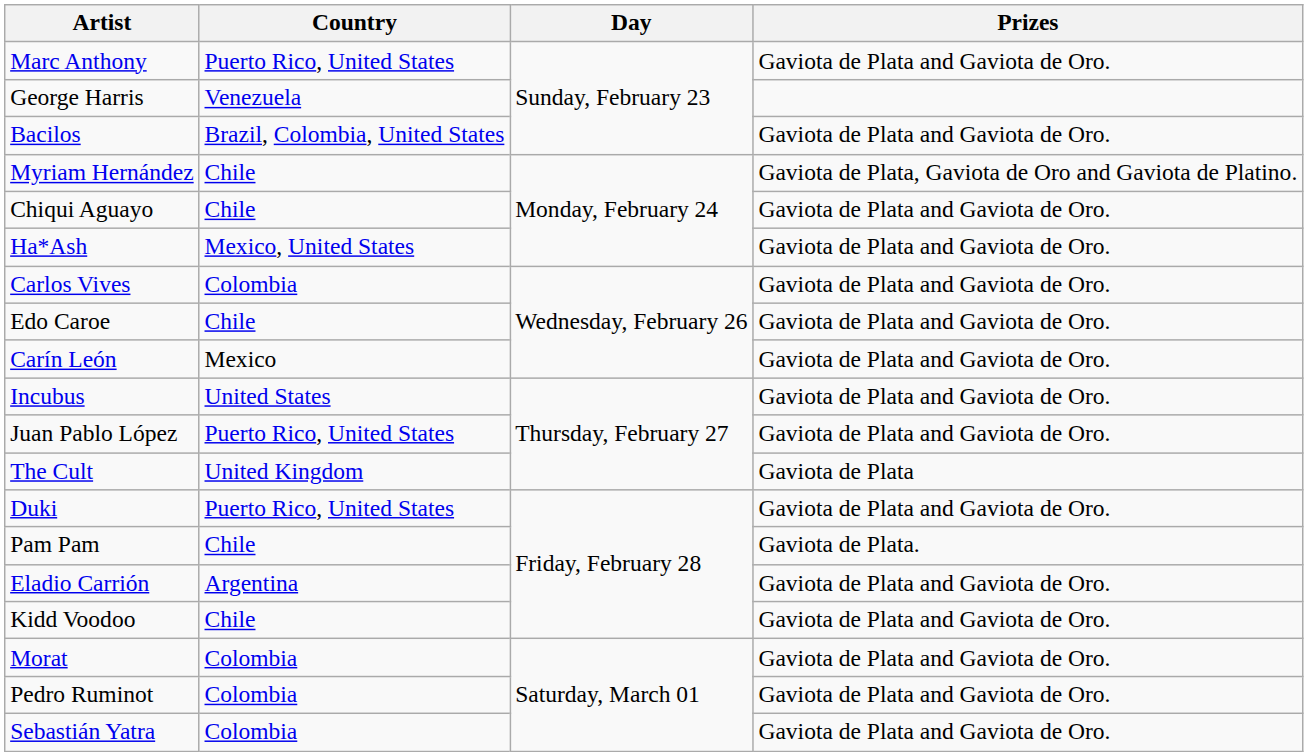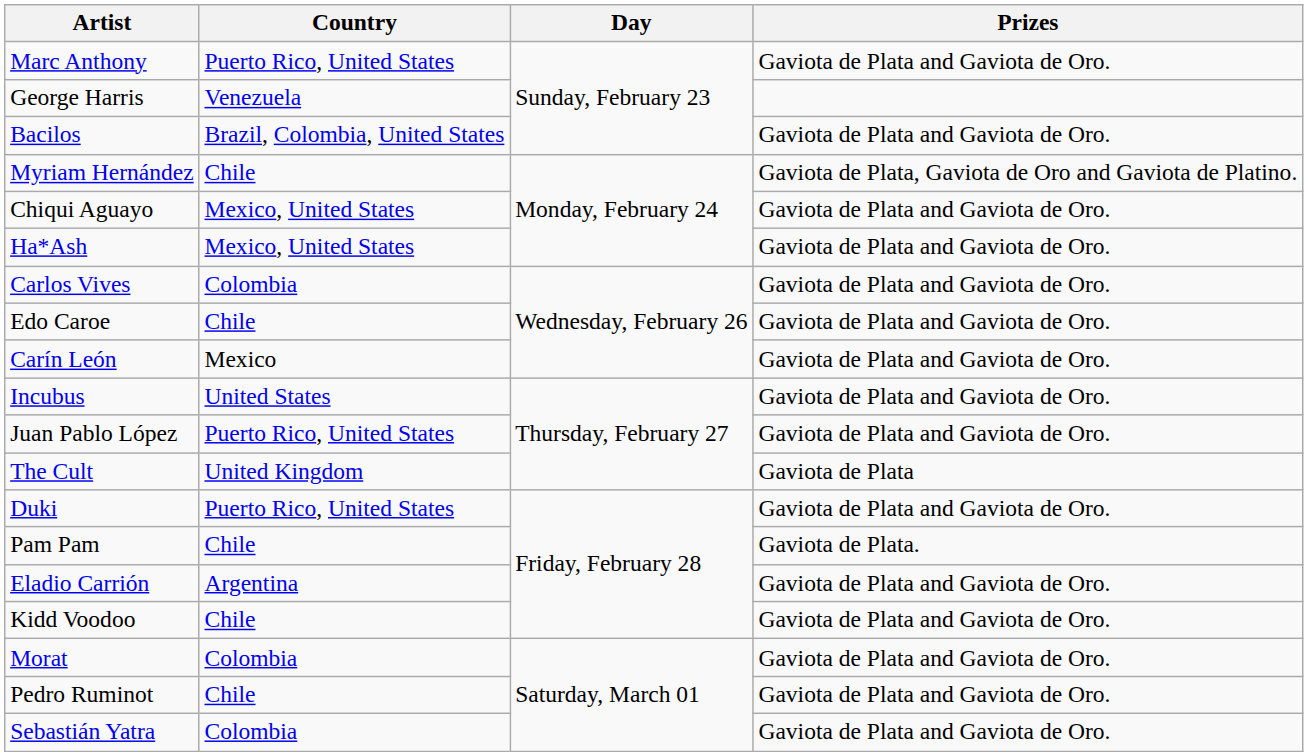Chiqui Aguayo | Country: Chile -> Mexico, United States
Pedro Ruminot | Country: Colombia -> Chile
